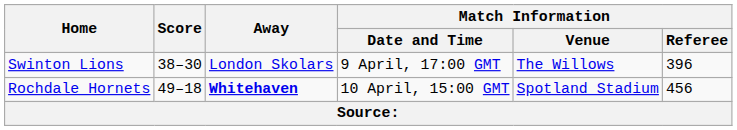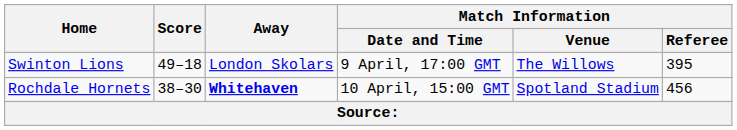Swinton Lions | Score: 38–30 -> 49–18
Swinton Lions | Match Information / Referee: 396 -> 395
Rochdale Hornets | Score: 49–18 -> 38–30
